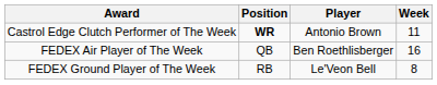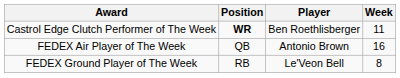Castrol Edge Clutch Performer of The Week | Player: Antonio Brown -> Ben Roethlisberger
FEDEX Air Player of The Week | Player: Ben Roethlisberger -> Antonio Brown
